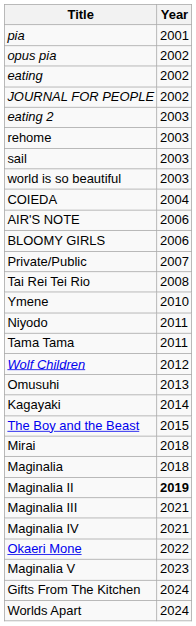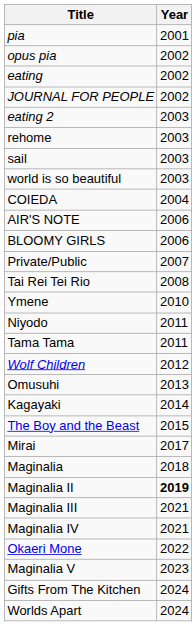Mirai | Year: 2018 -> 2017
